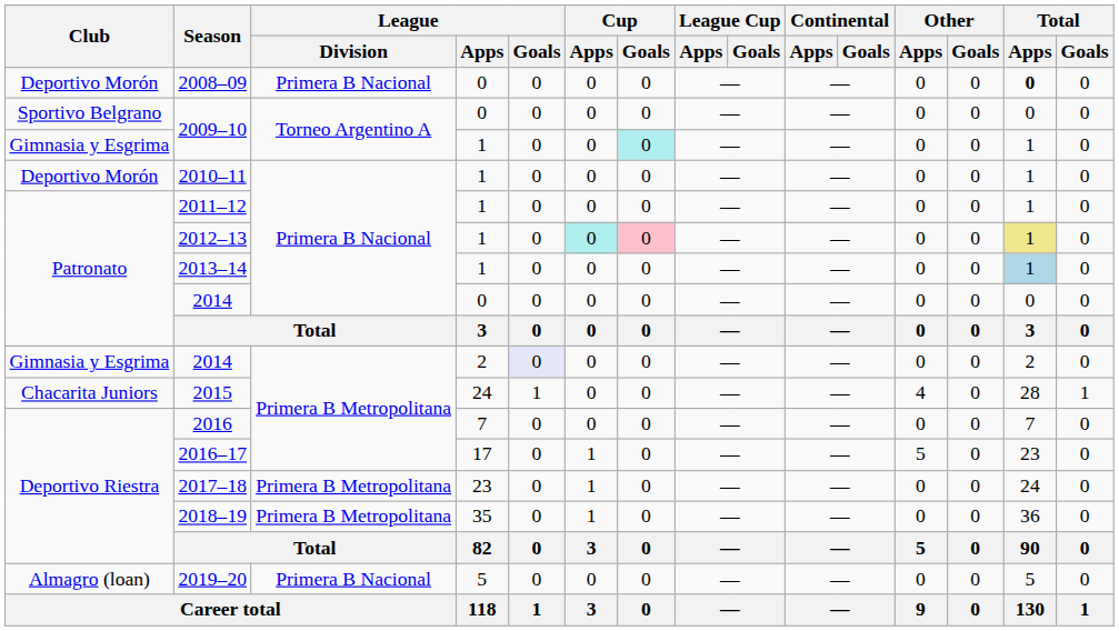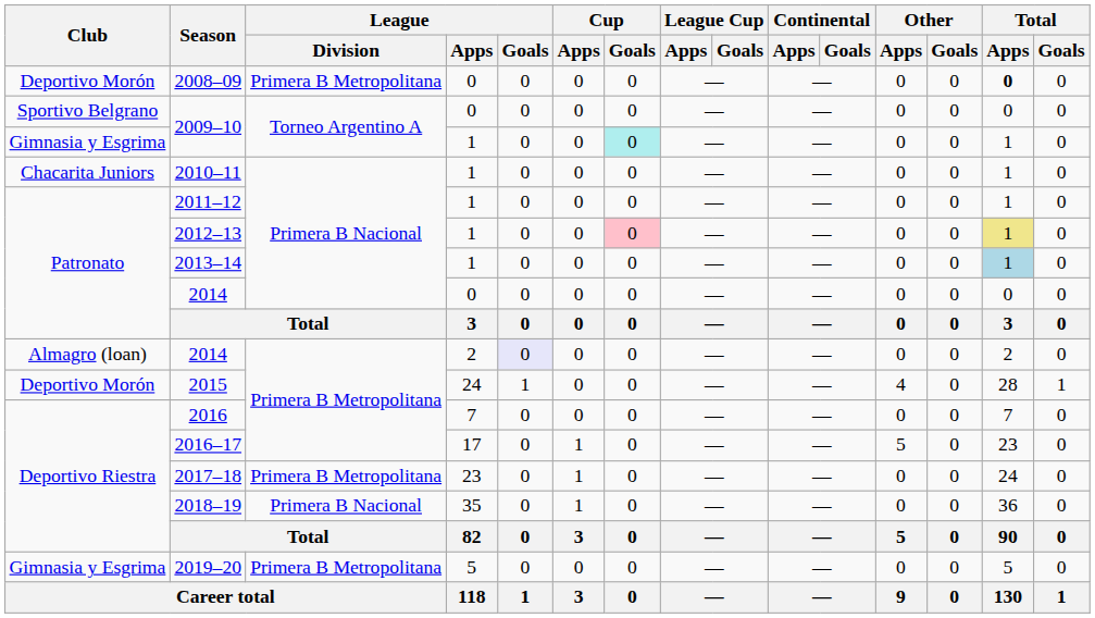2008–09 | League / Division: Primera B Nacional -> Primera B Metropolitana
2010–11 | Club: Deportivo Morón -> Chacarita Juniors
2012–13 | Cup / Apps: paleturquoise background -> no background
2014 / 2 | Club: Gimnasia y Esgrima -> Almagro (loan)
2015 | Club: Chacarita Juniors -> Deportivo Morón
2018–19 | League / Division: Primera B Metropolitana -> Primera B Nacional
2019–20 | Club: Almagro (loan) -> Gimnasia y Esgrima
2019–20 | League / Division: Primera B Nacional -> Primera B Metropolitana
